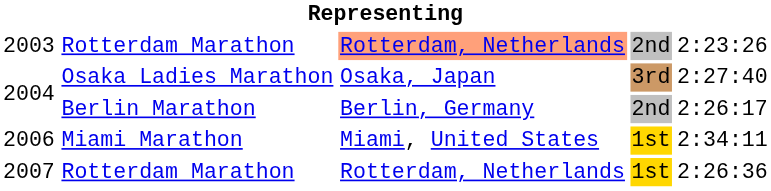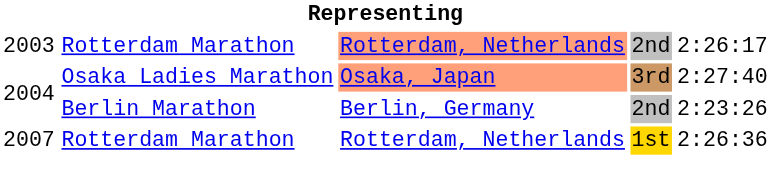2003 | column 5: 2:23:26 -> 2:26:17
2004 / Osaka Ladies Marathon | column 3: no background -> lightsalmon background
2004 / Berlin Marathon | column 5: 2:26:17 -> 2:23:26
- row: 2006 | Miami Marathon | Miami, United States | 1st | 2:34:11
